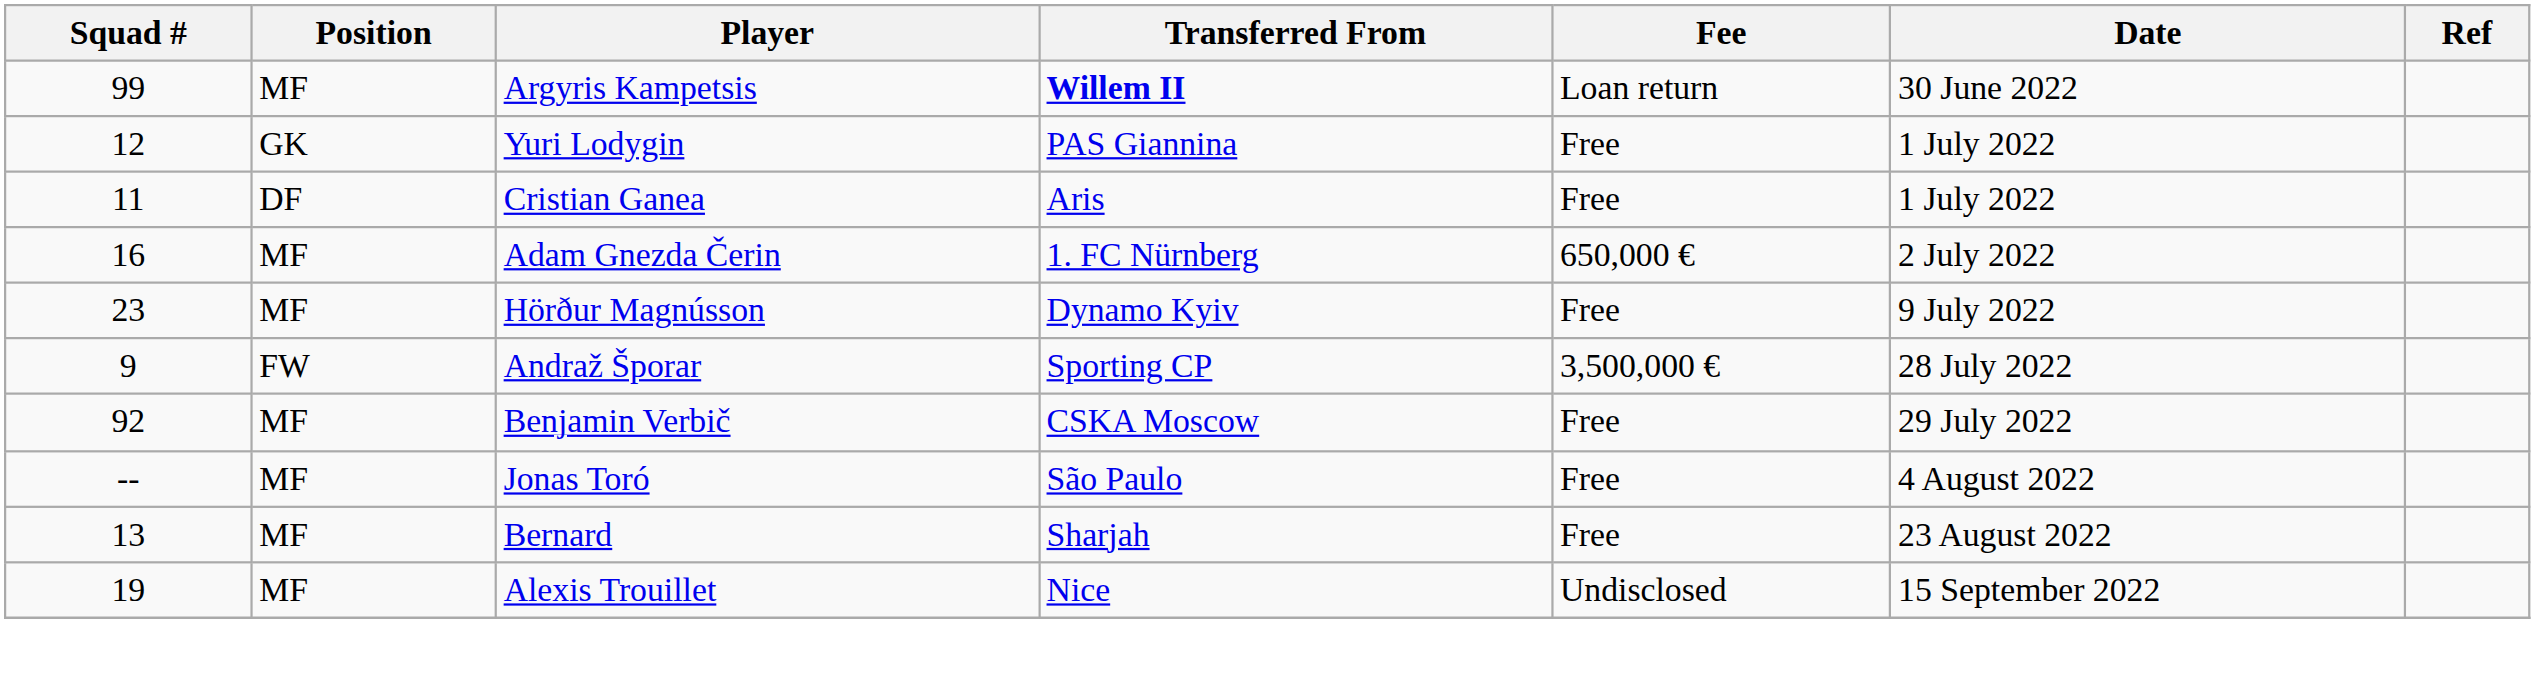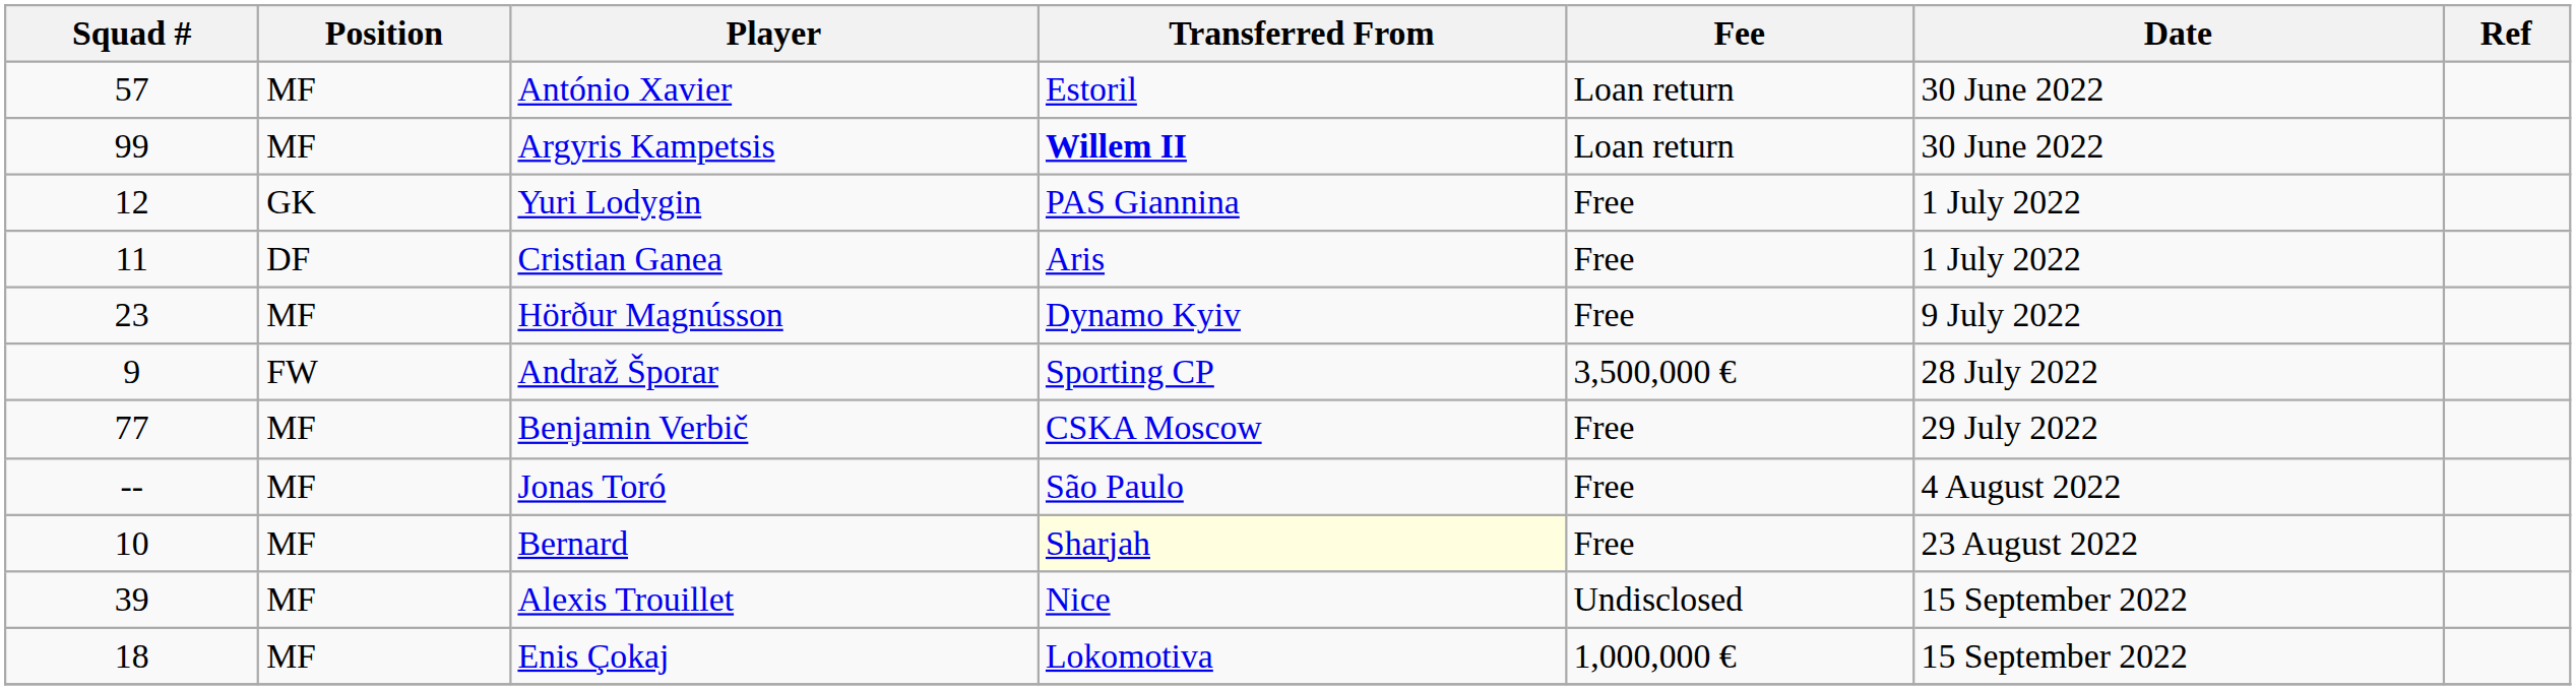+ row: 57 | MF | António Xavier | Estoril | Loan return | 30 June 2022
- row: 16 | MF | Adam Gnezda Čerin | 1. FC Nürnberg | 650,000 € | 2 July 2022
Benjamin Verbič | Squad #: 92 -> 77
Bernard | Squad #: 13 -> 10
Bernard | Transferred From: no background -> lightyellow background
Alexis Trouillet | Squad #: 19 -> 39
+ row: 18 | MF | Enis Çokaj | Lokomotiva | 1,000,000 € | 15 September 2022
